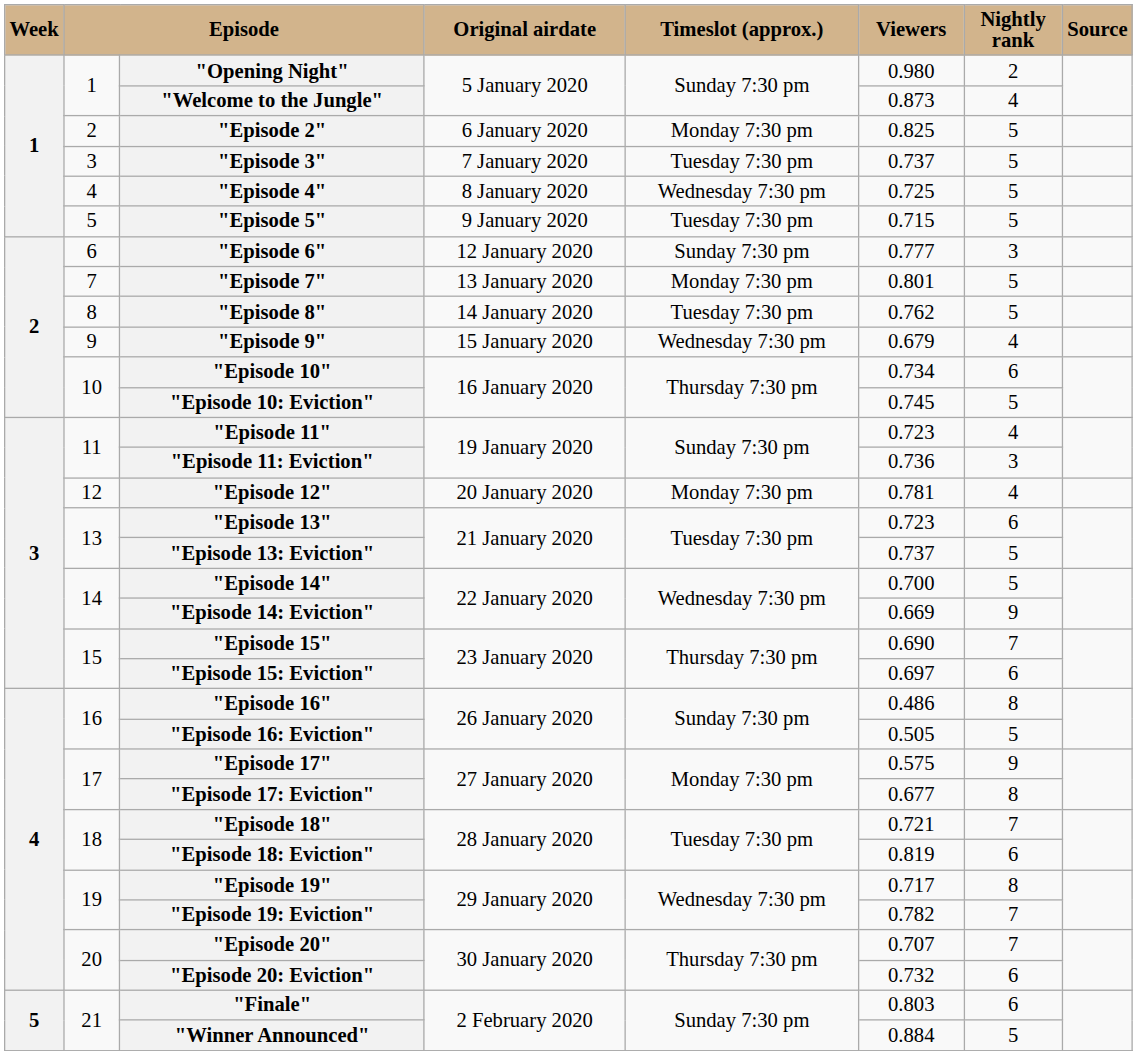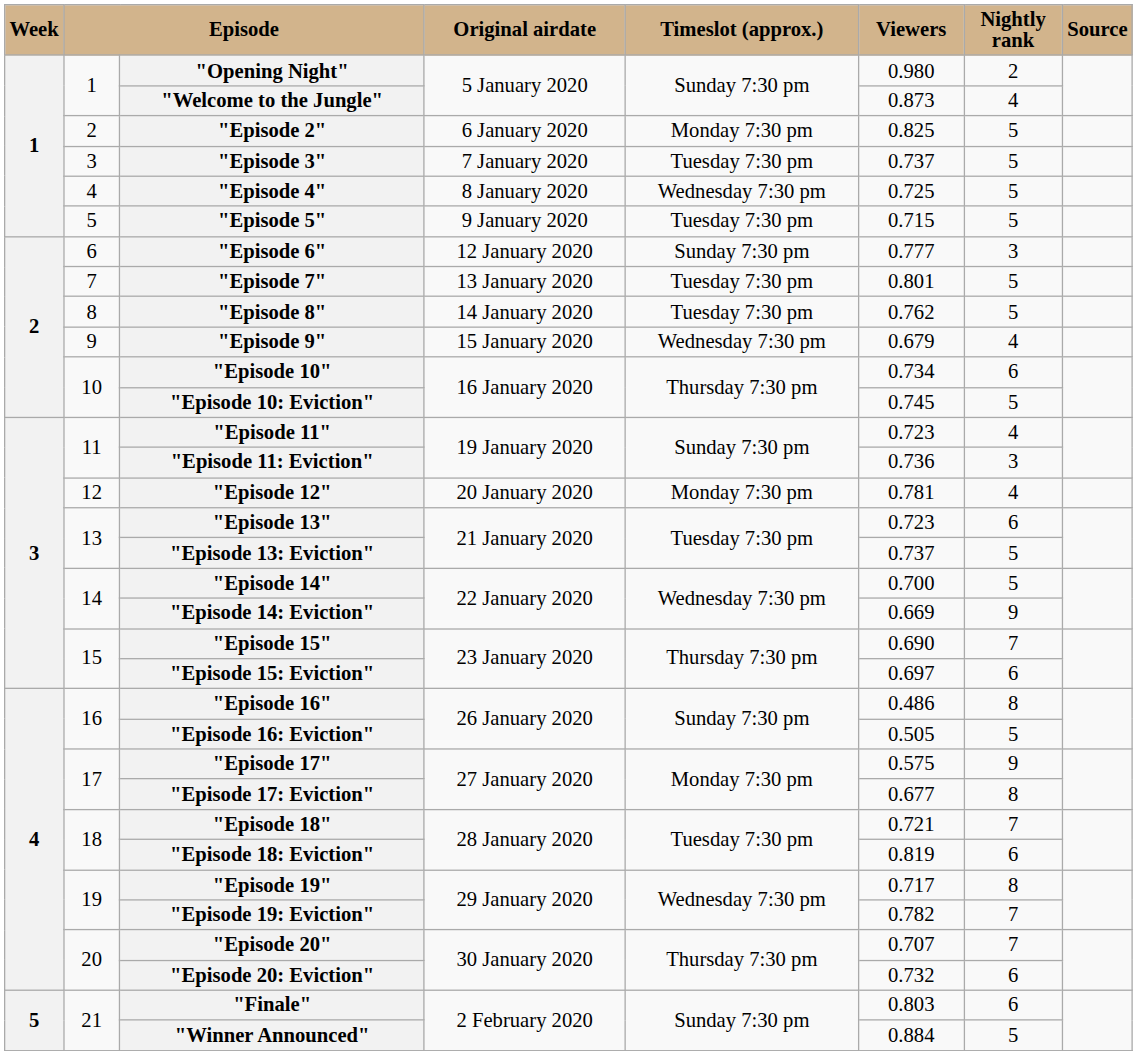"Episode 7" | Timeslot (approx.): Monday 7:30 pm -> Tuesday 7:30 pm
